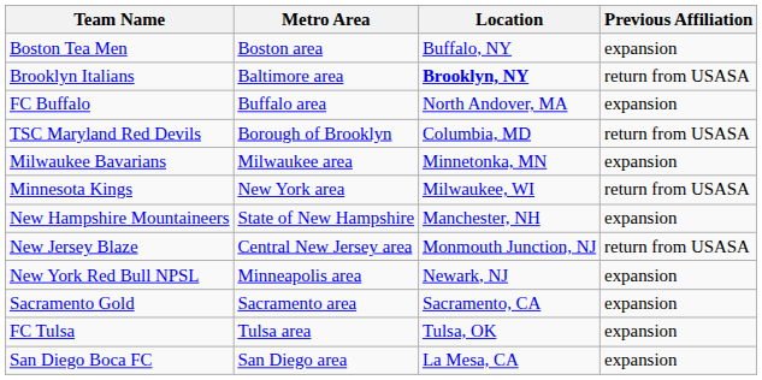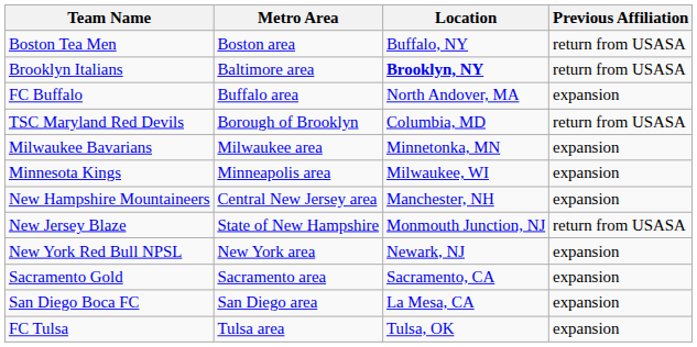Boston Tea Men | Previous Affiliation: expansion -> return from USASA
Minnesota Kings | Metro Area: New York area -> Minneapolis area
Minnesota Kings | Previous Affiliation: return from USASA -> expansion
New Hampshire Mountaineers | Metro Area: State of New Hampshire -> Central New Jersey area
New Jersey Blaze | Metro Area: Central New Jersey area -> State of New Hampshire
New York Red Bull NPSL | Metro Area: Minneapolis area -> New York area
rows swapped: San Diego Boca FC <-> FC Tulsa
